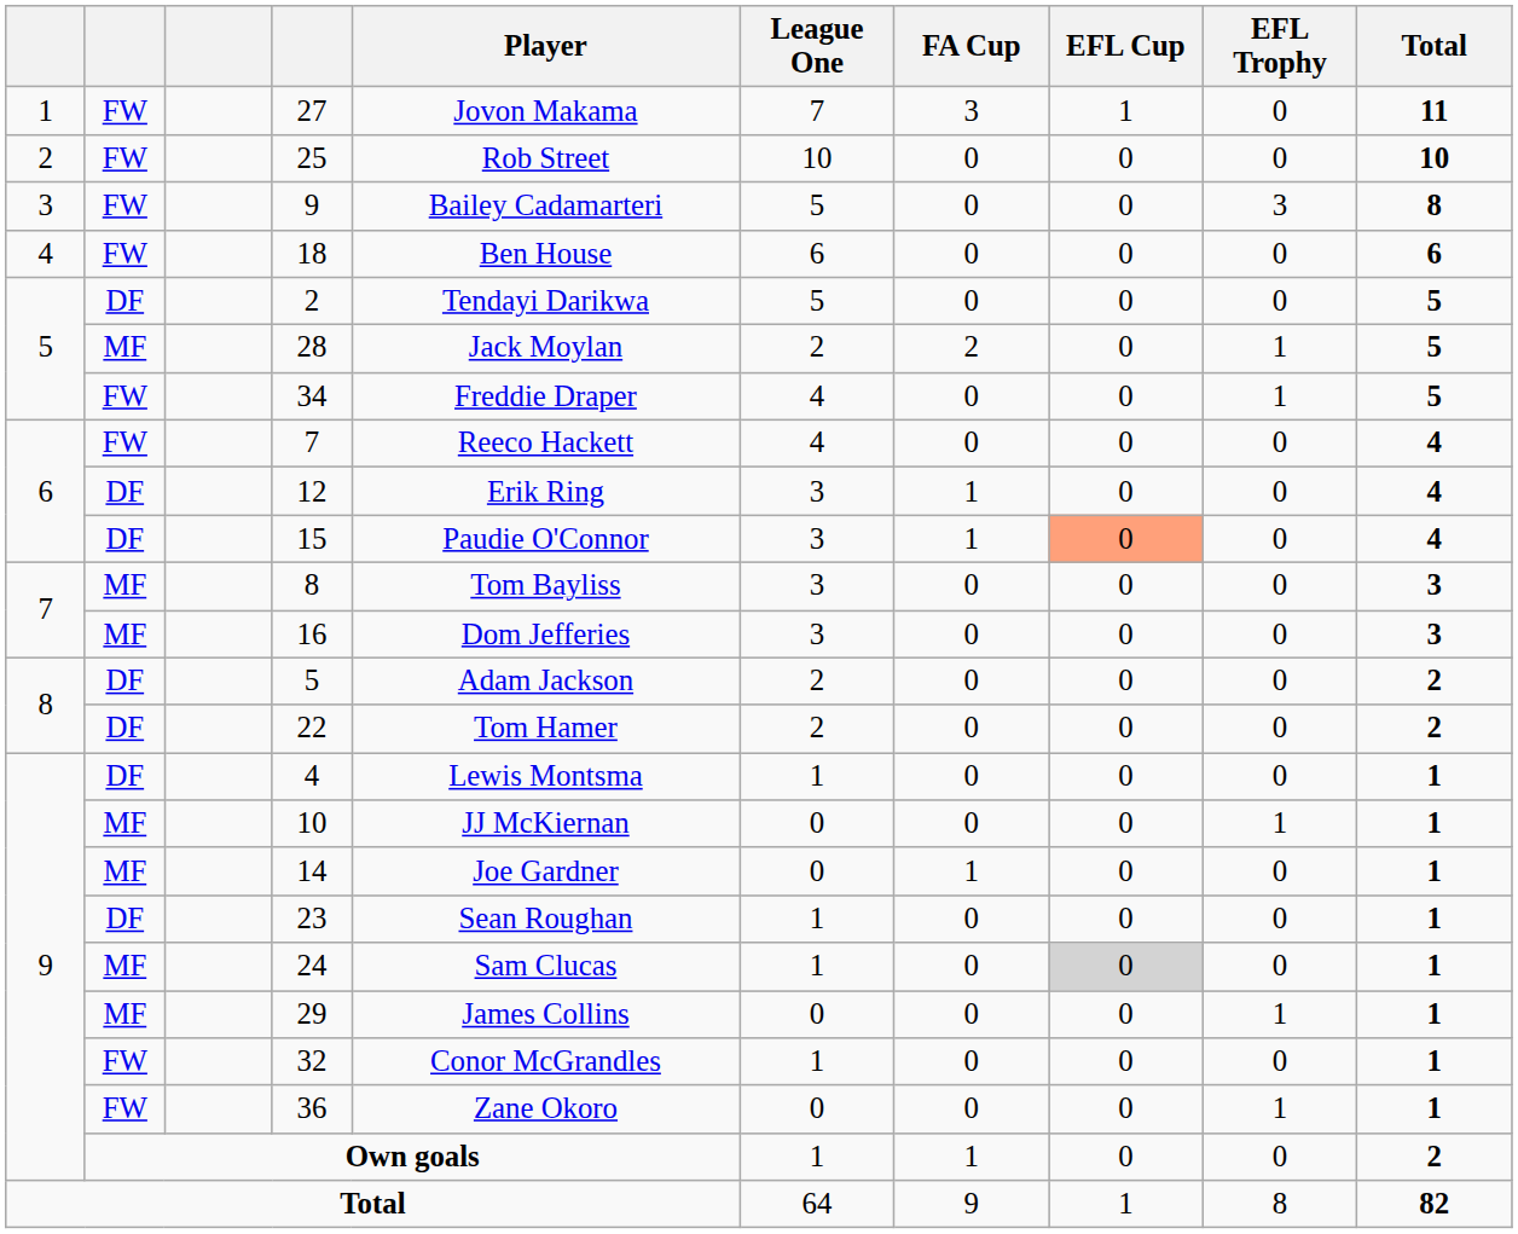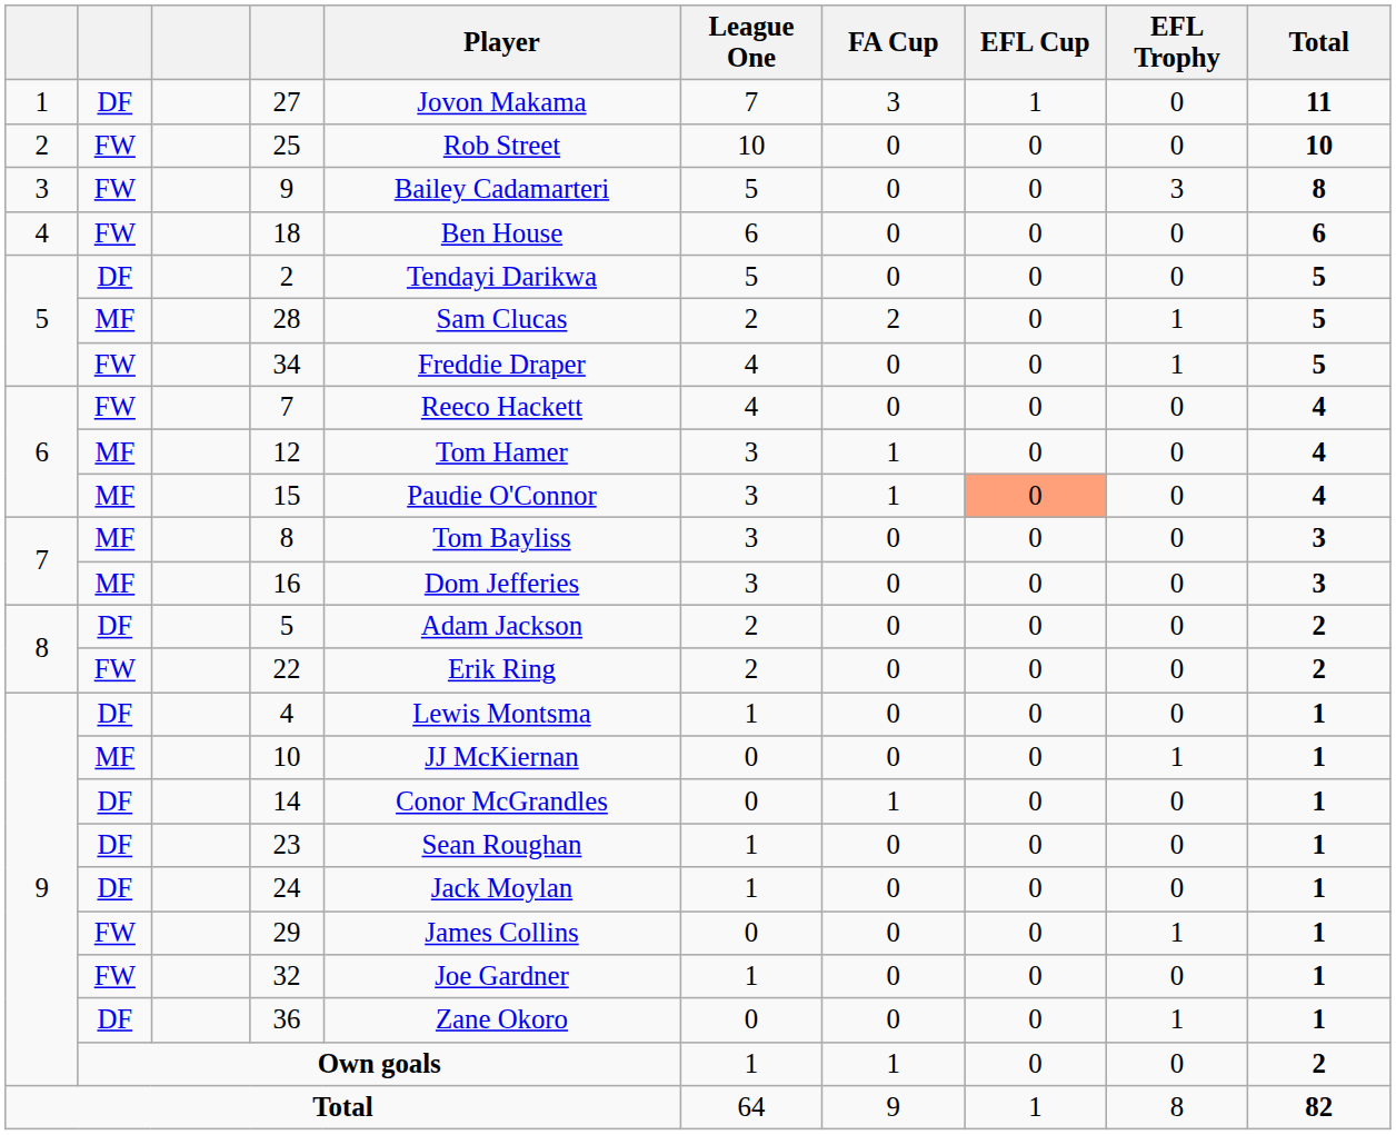27 | column 2: FW -> DF
28 | Player: Jack Moylan -> Sam Clucas
12 | column 2: DF -> MF
12 | Player: Erik Ring -> Tom Hamer
15 | column 2: DF -> MF
22 | column 2: DF -> FW
22 | Player: Tom Hamer -> Erik Ring
14 | column 2: MF -> DF
14 | Player: Joe Gardner -> Conor McGrandles
24 | column 2: MF -> DF
24 | Player: Sam Clucas -> Jack Moylan
24 | EFL Cup: lightgrey background -> no background
29 | column 2: MF -> FW
32 | Player: Conor McGrandles -> Joe Gardner
36 | column 2: FW -> DF
